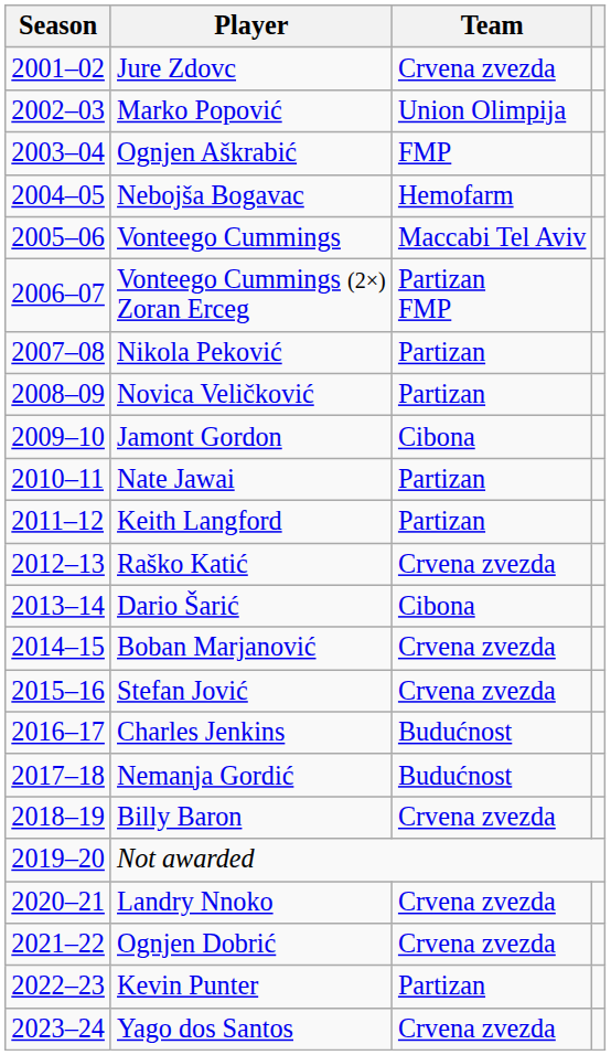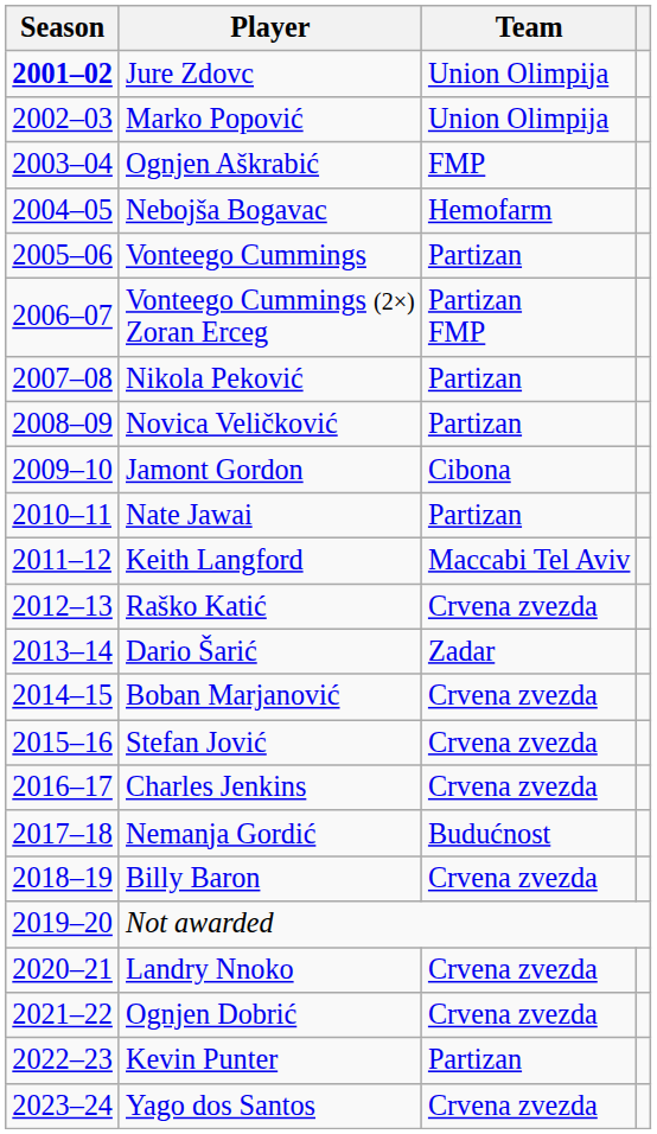Jure Zdovc | Season: normal -> bold
Jure Zdovc | Team: Crvena zvezda -> Union Olimpija
Vonteego Cummings | Team: Maccabi Tel Aviv -> Partizan
Keith Langford | Team: Partizan -> Maccabi Tel Aviv
Dario Šarić | Team: Cibona -> Zadar
Charles Jenkins | Team: Budućnost -> Crvena zvezda
